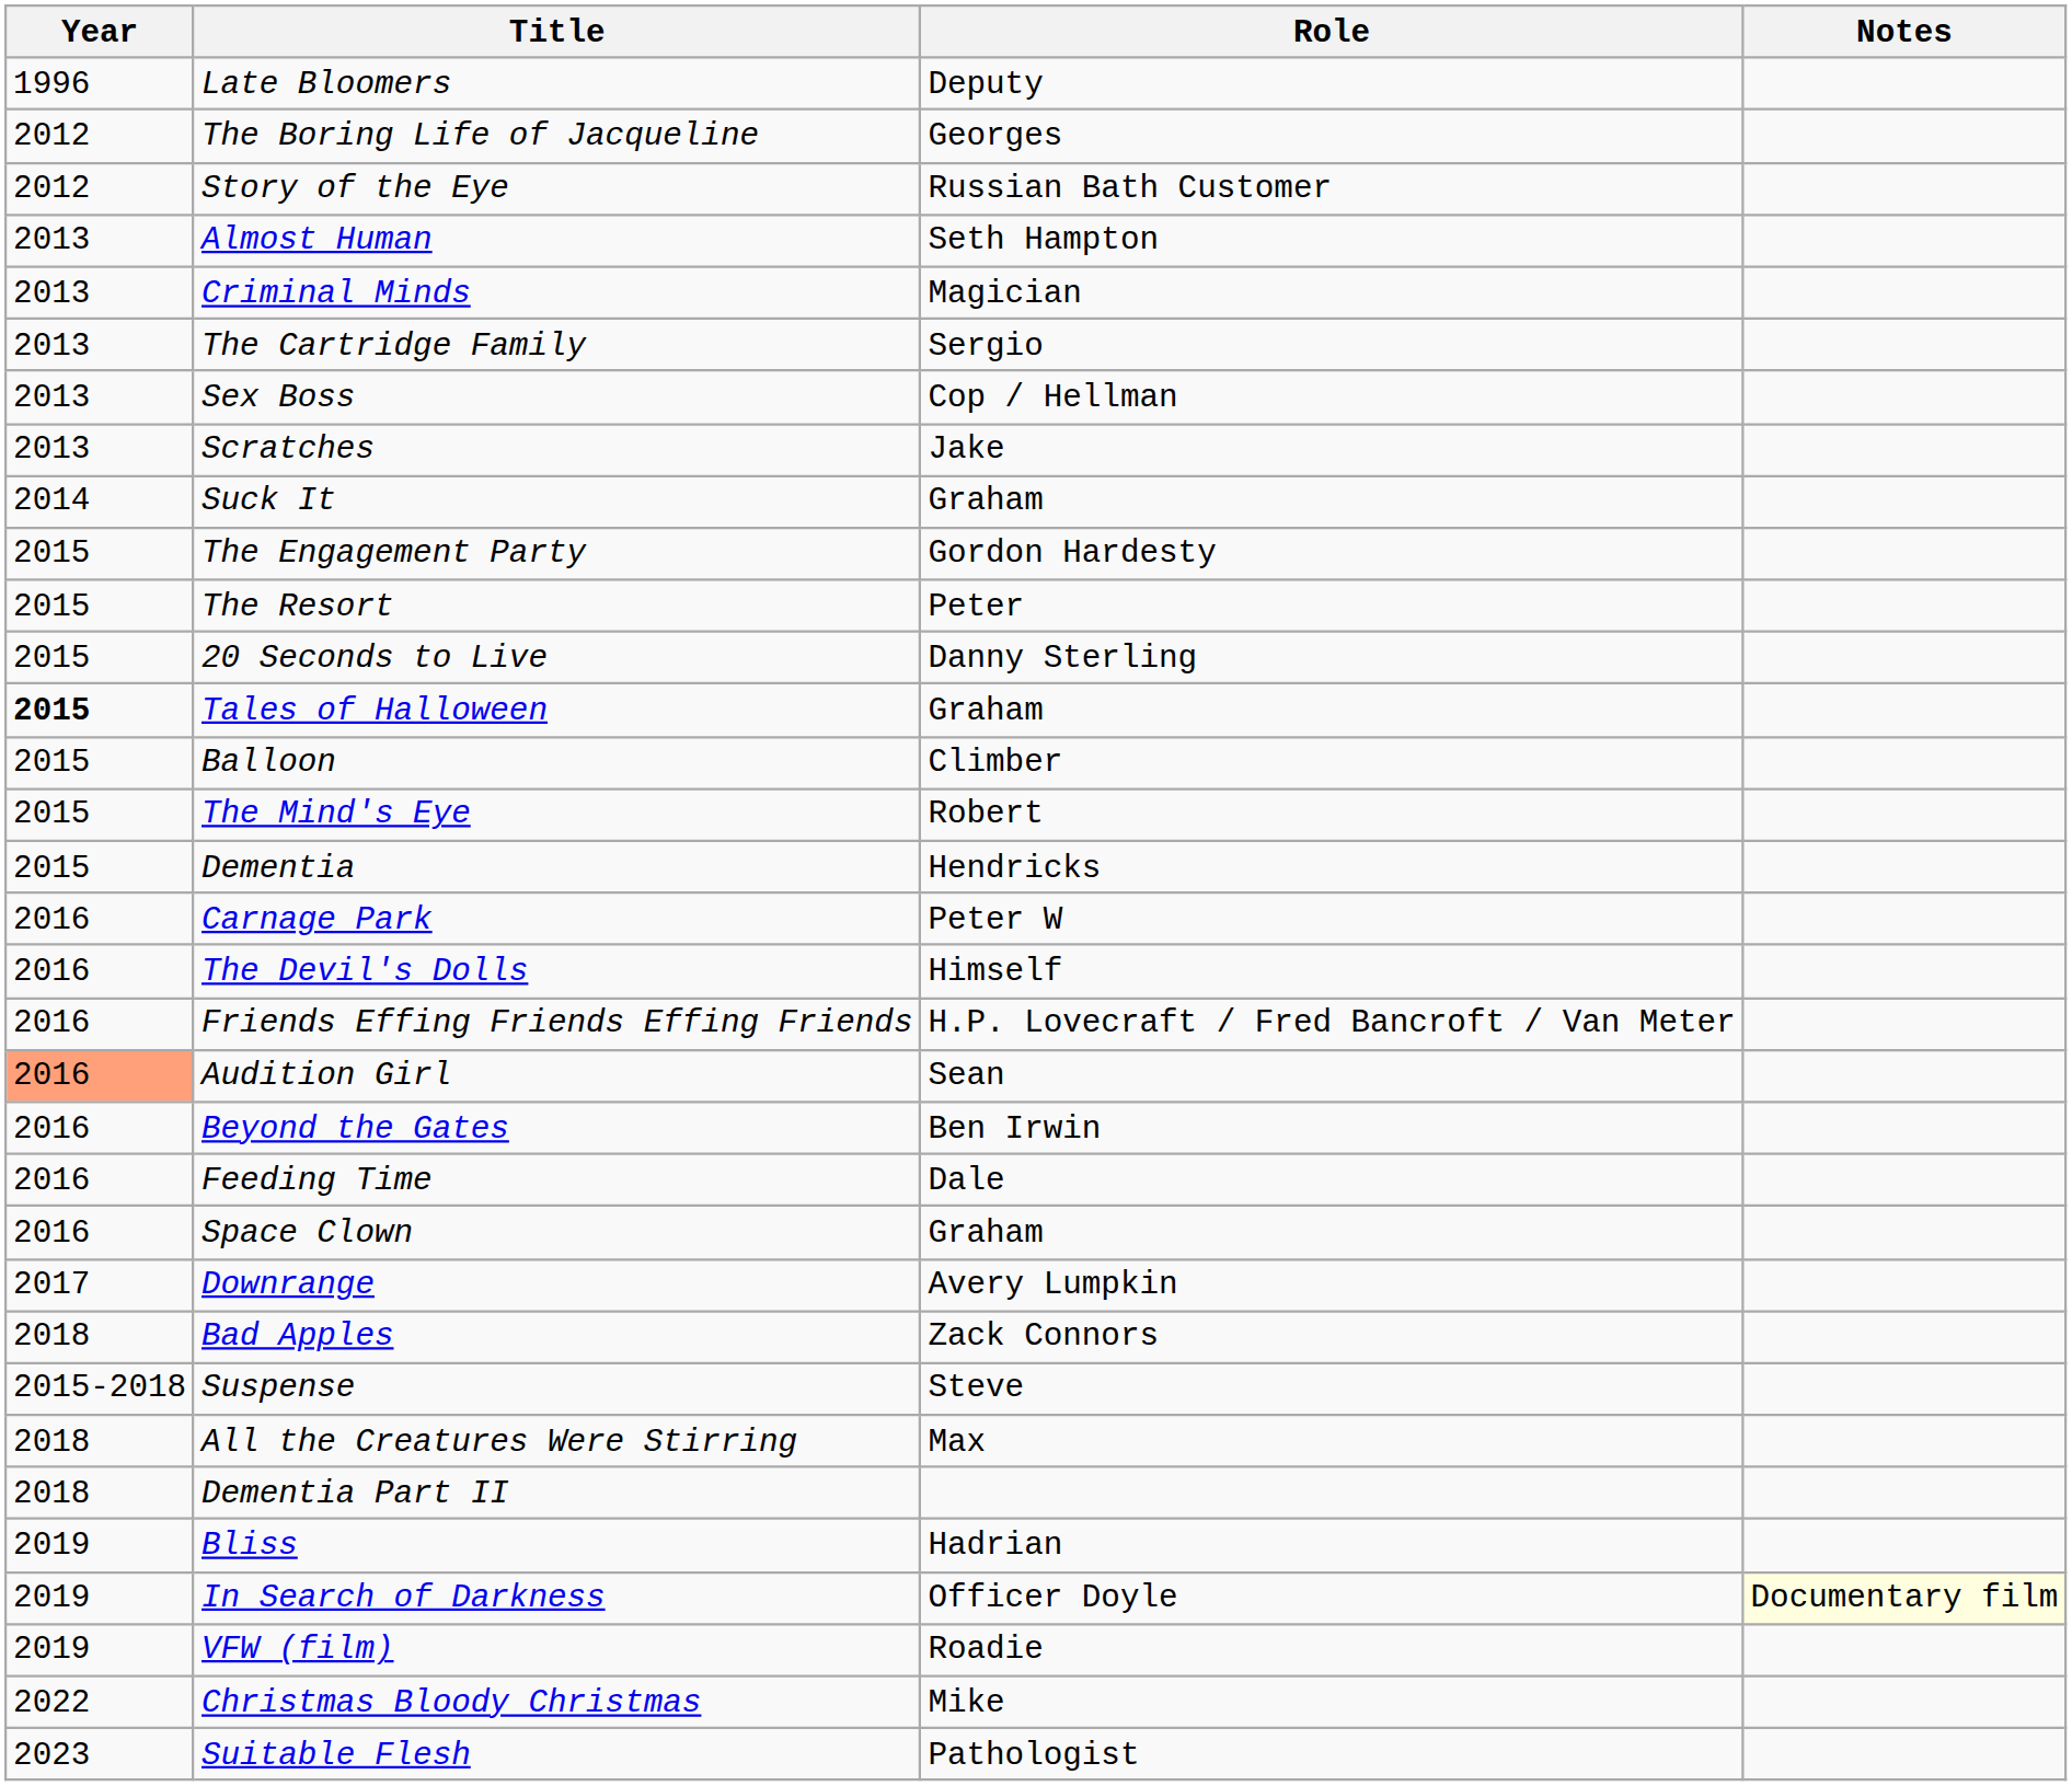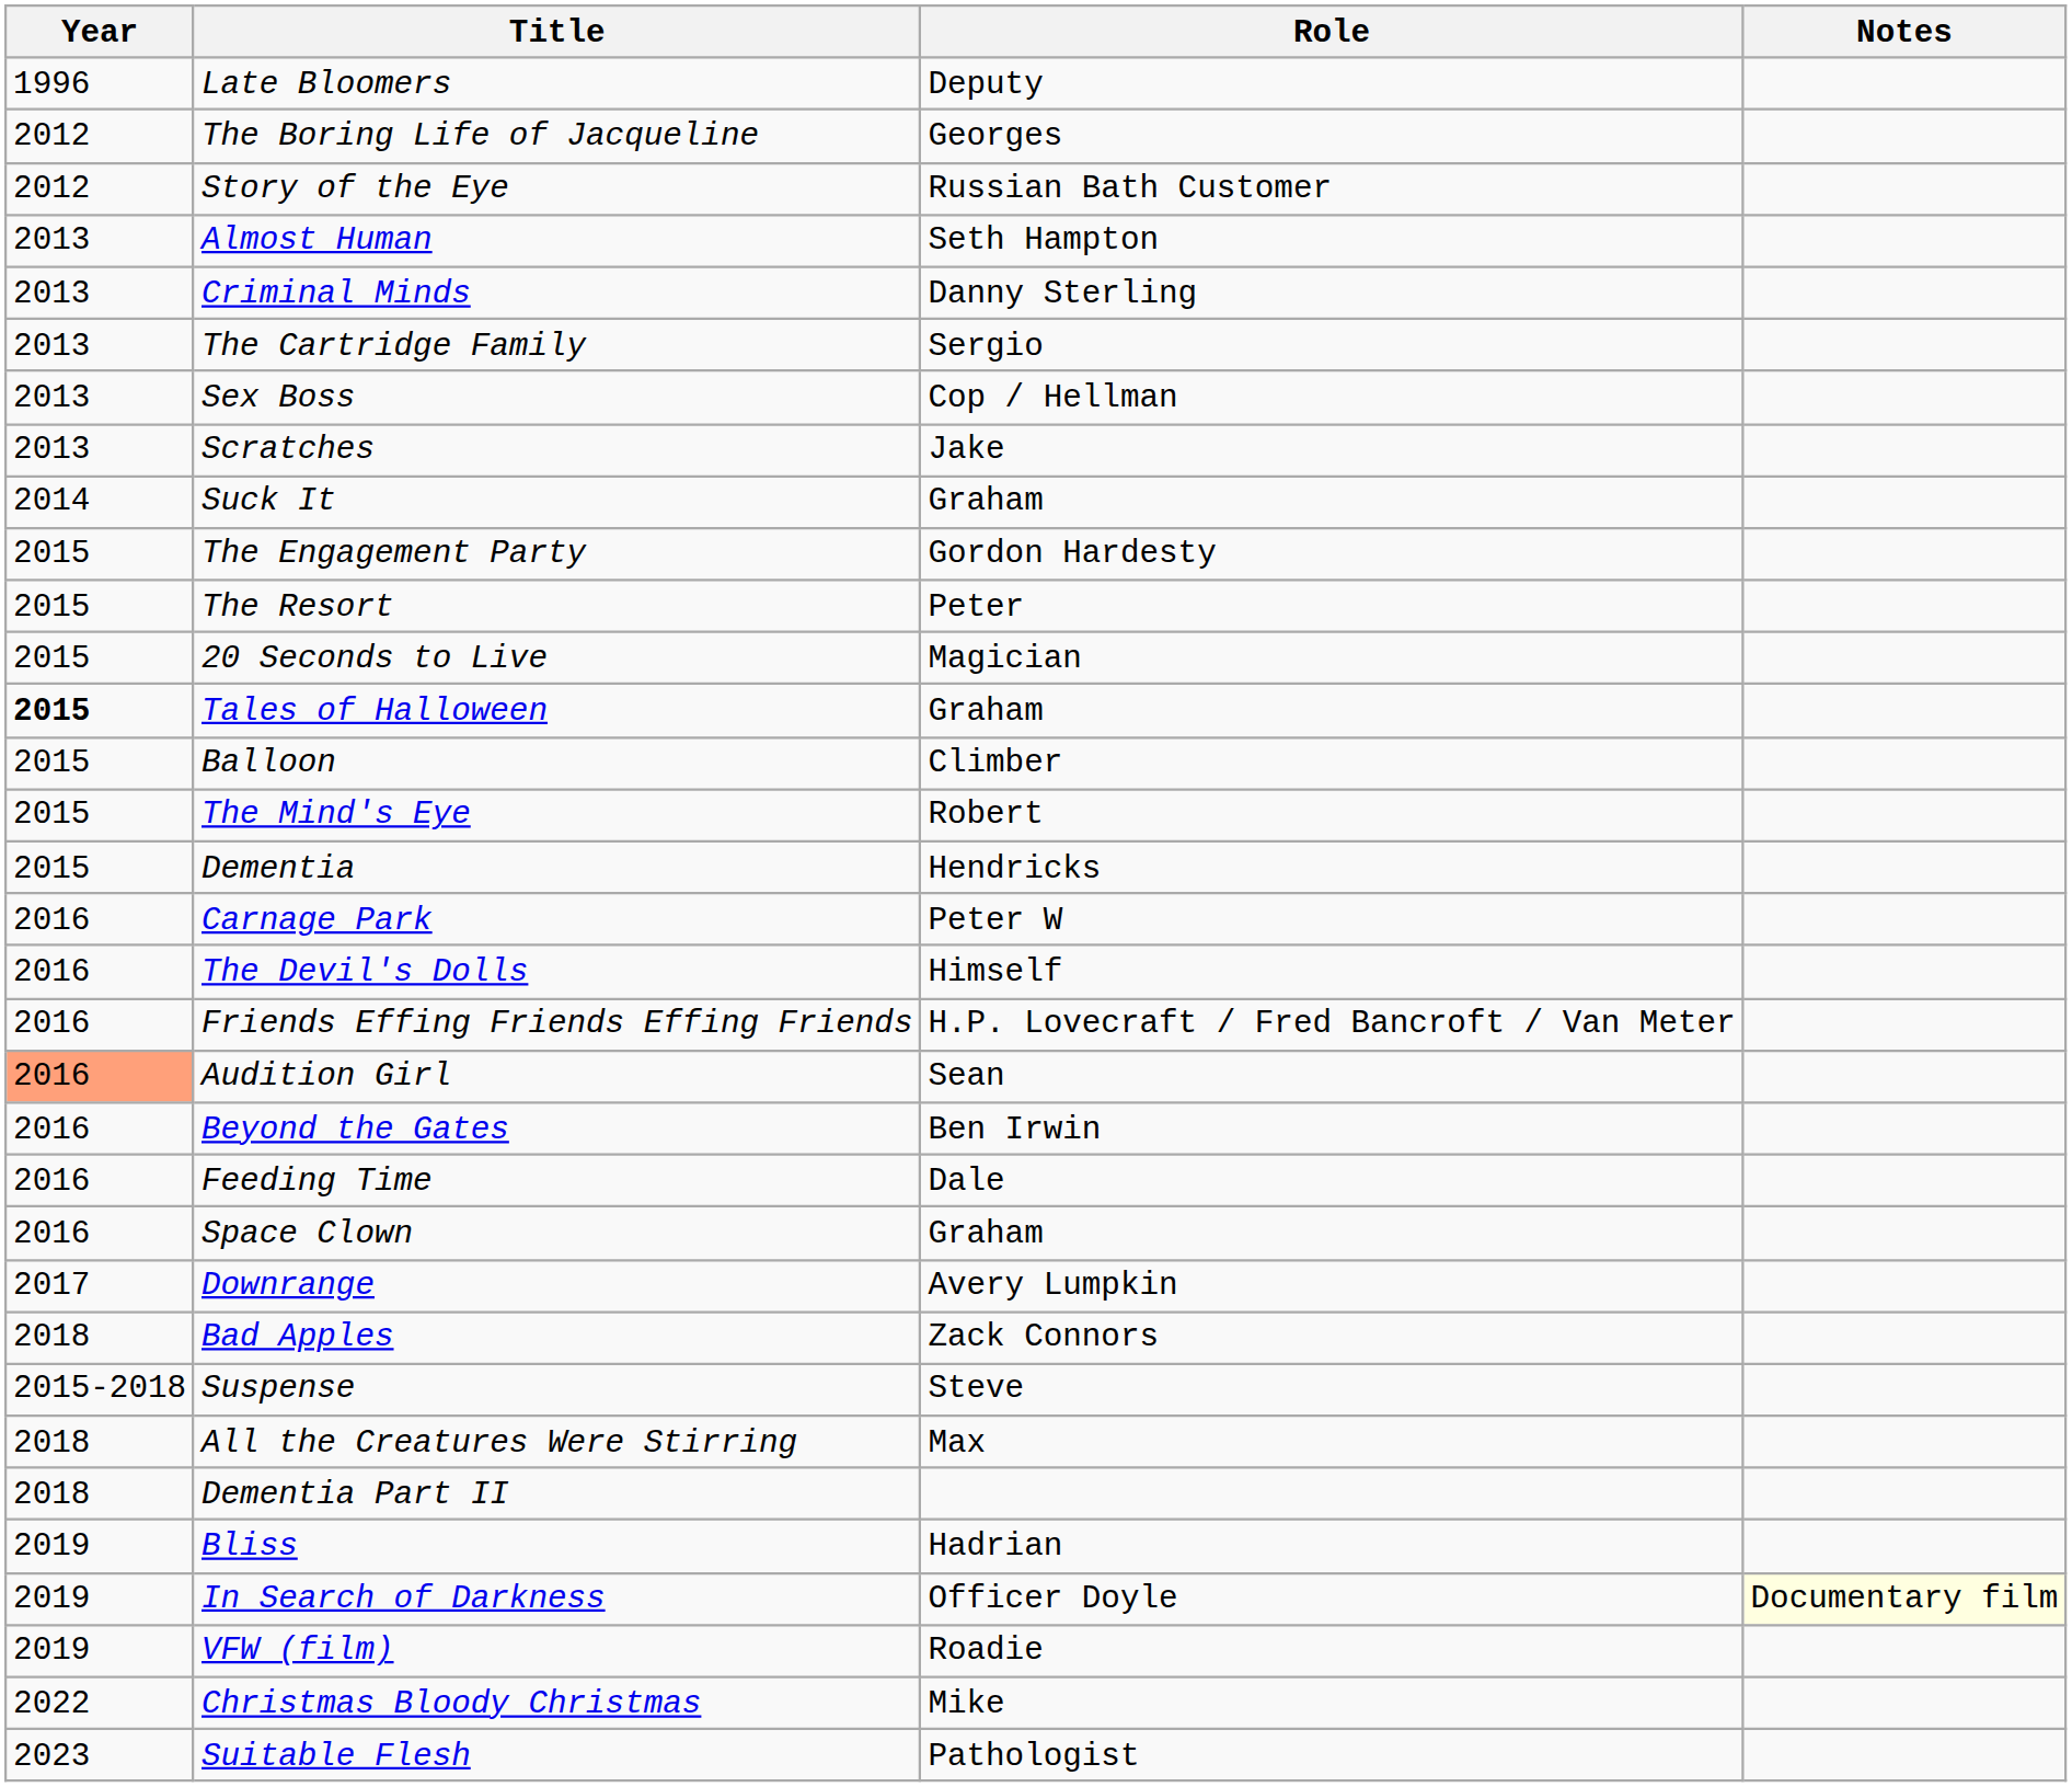Criminal Minds | Role: Magician -> Danny Sterling
20 Seconds to Live | Role: Danny Sterling -> Magician
